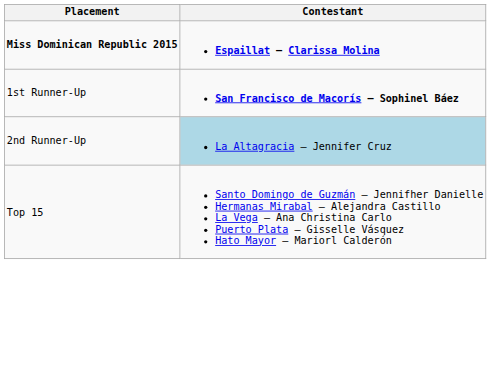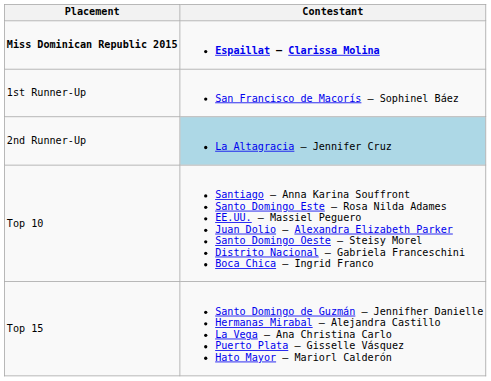1st Runner-Up | Contestant: bold -> normal
+ row: Top 10 | Santiago – Anna Karina Souffront Santo Domingo Este – Rosa Nilda Adames EE.UU. – Massiel Peguero Juan Dolio – Alexandra Elizabeth Parker Santo Domingo Oeste – Steisy Morel Distrito Nacional – Gabriela Franceschini Boca Chica – Ingrid Franco
